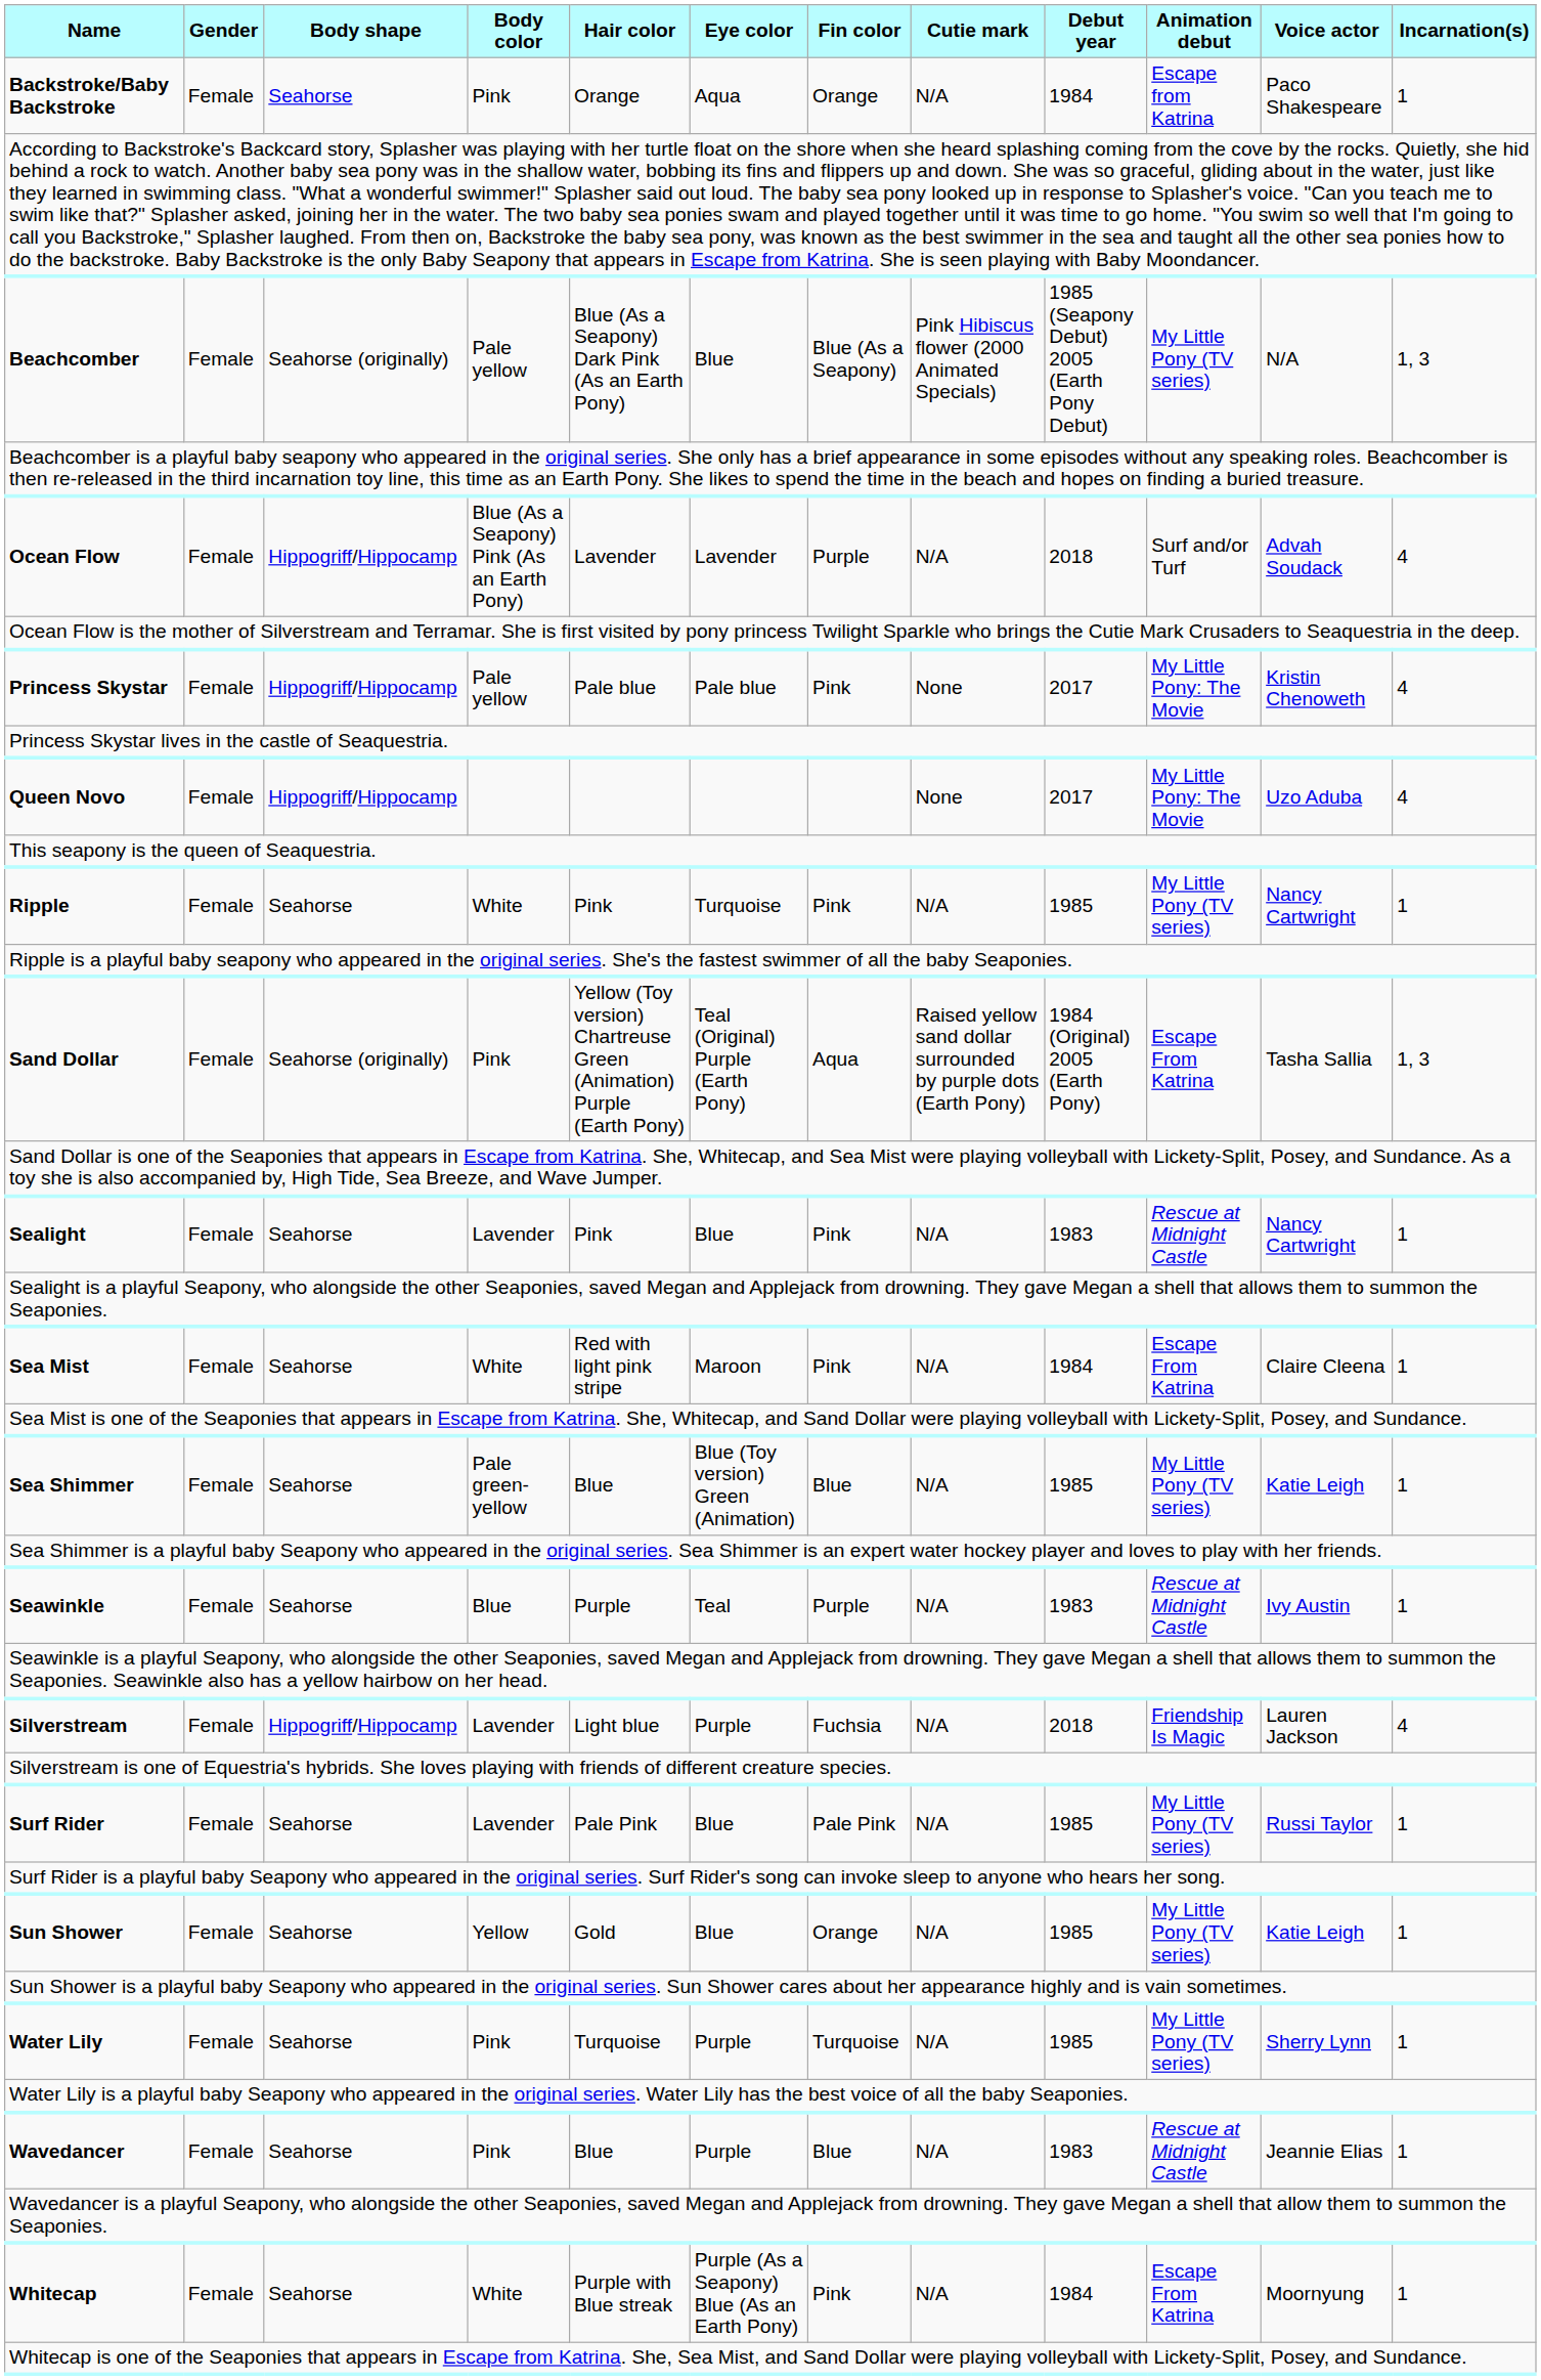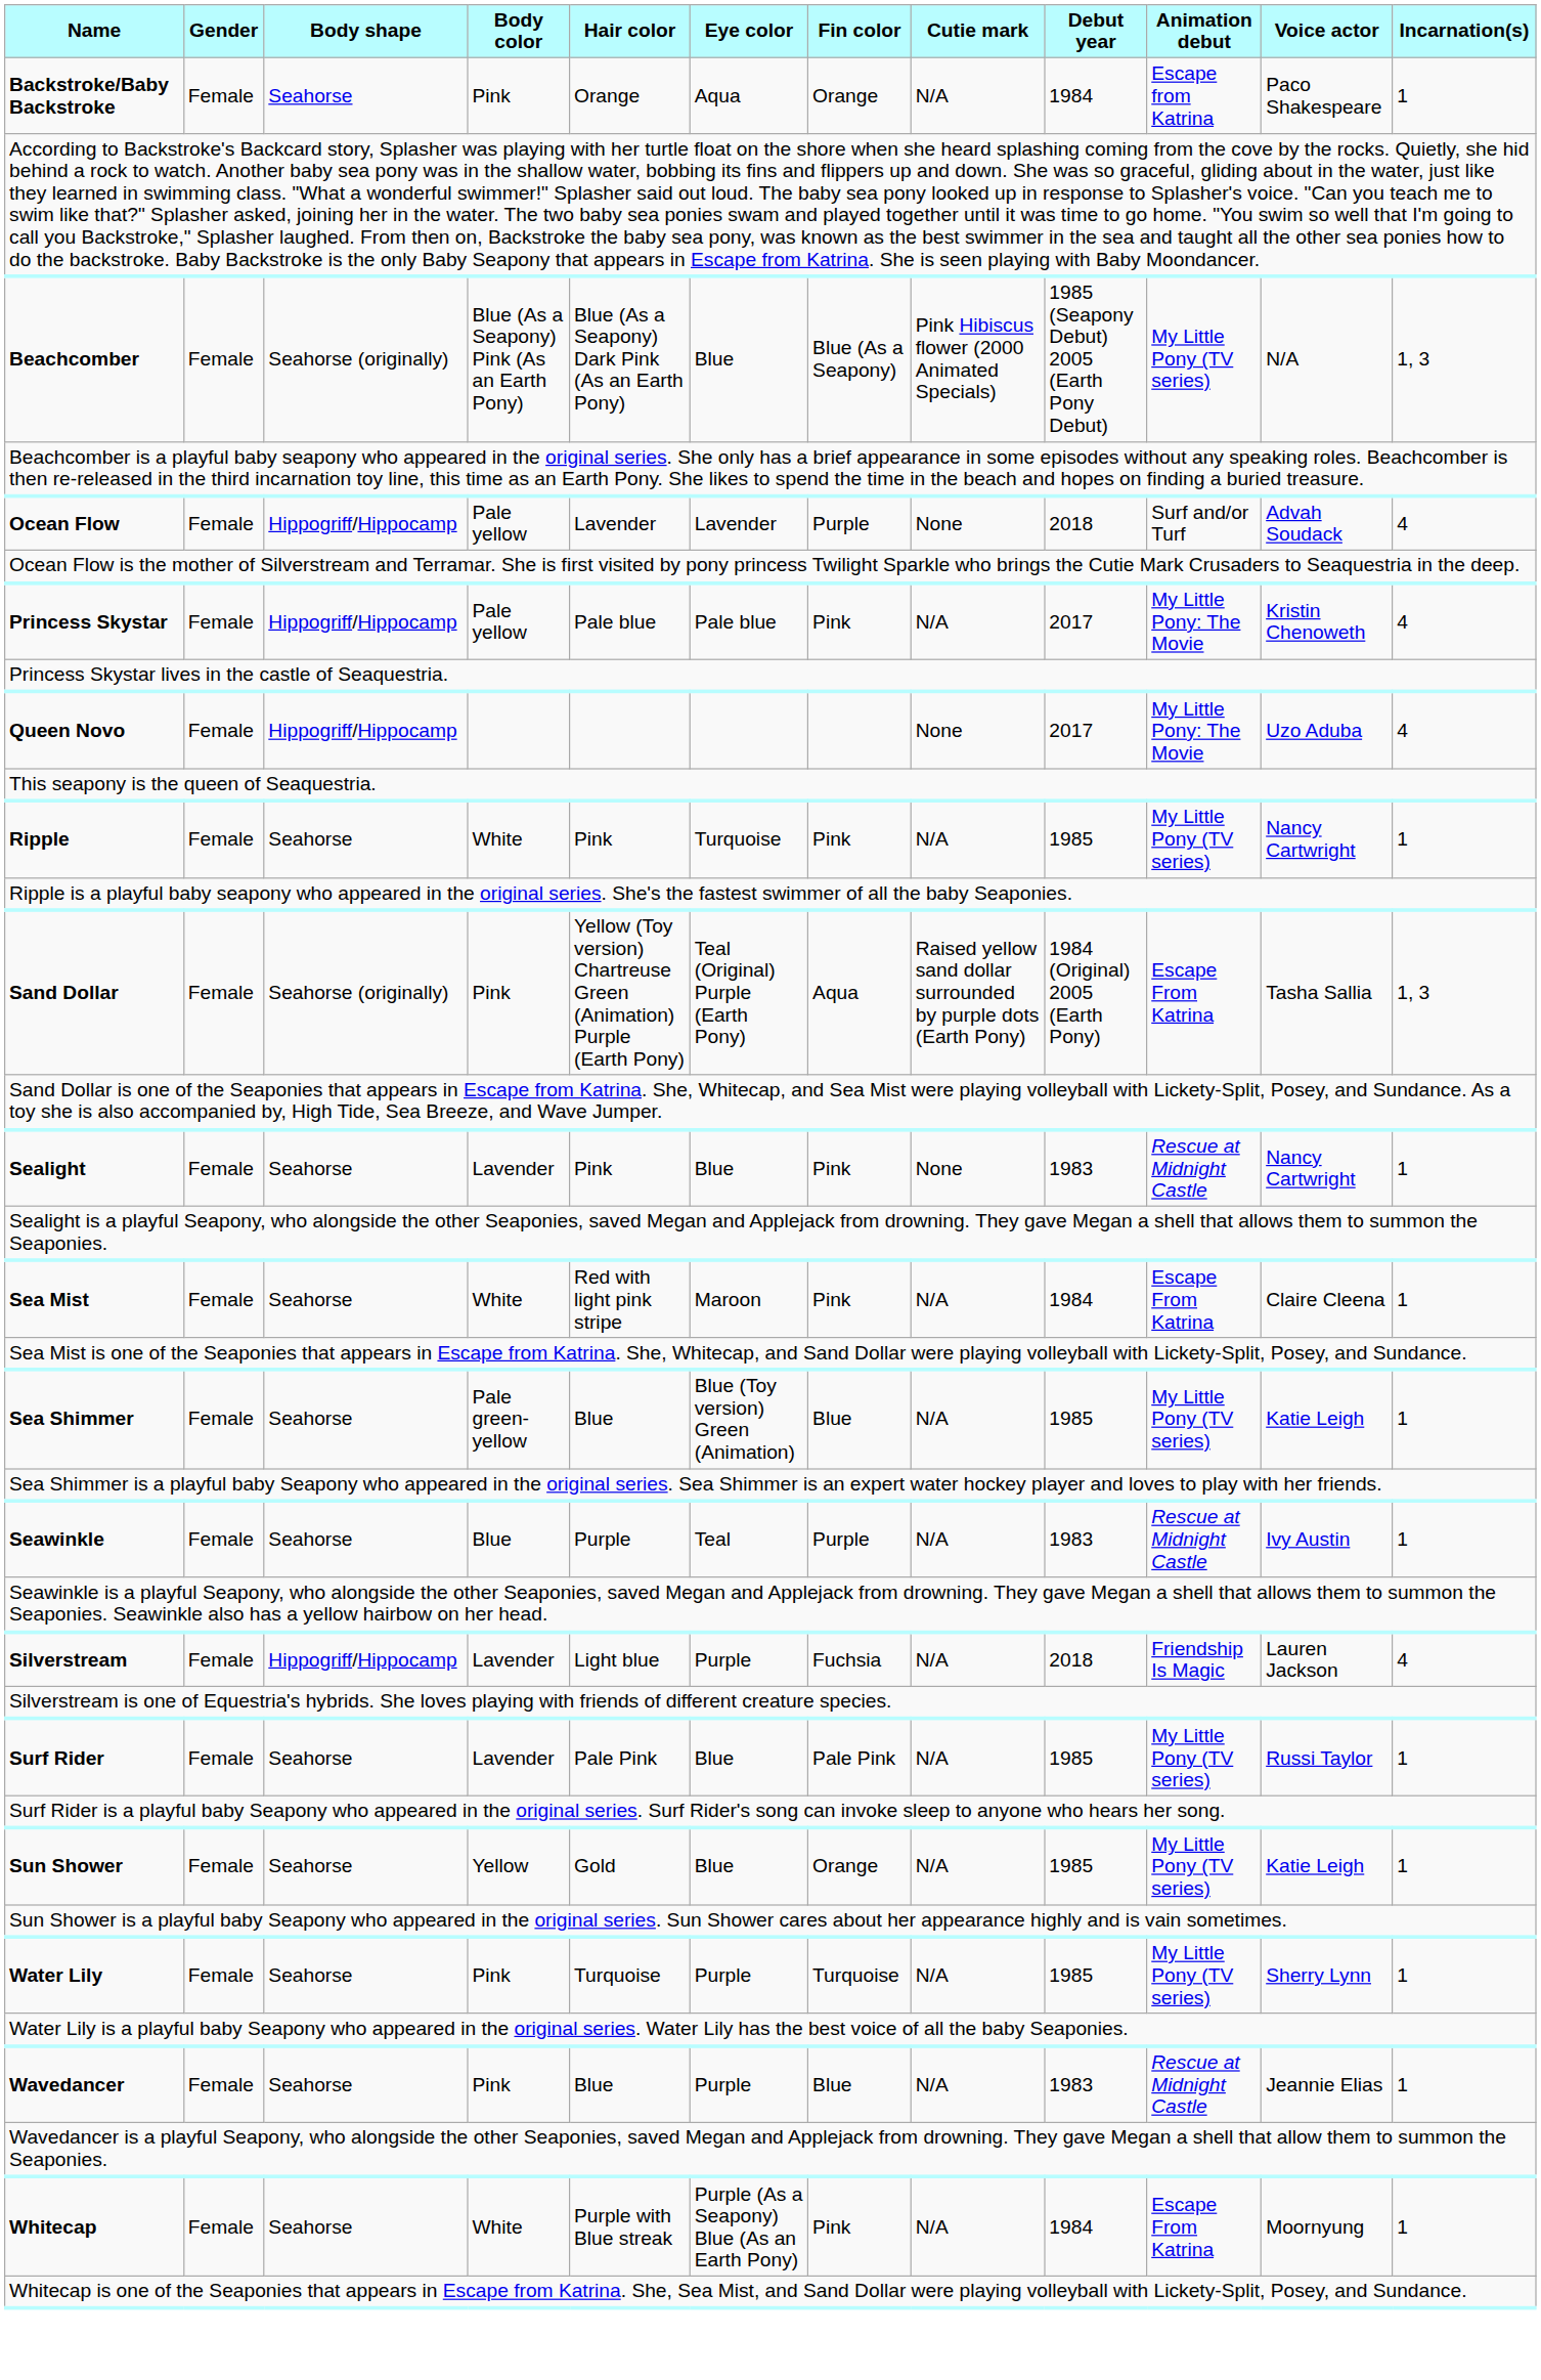Beachcomber | Body color: Pale yellow -> Blue (As a Seapony) Pink (As an Earth Pony)
Ocean Flow | Body color: Blue (As a Seapony) Pink (As an Earth Pony) -> Pale yellow
Ocean Flow | Cutie mark: N/A -> None
Princess Skystar | Cutie mark: None -> N/A
Sealight | Cutie mark: N/A -> None
